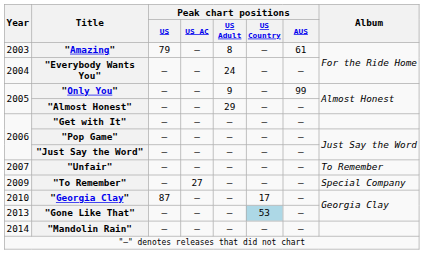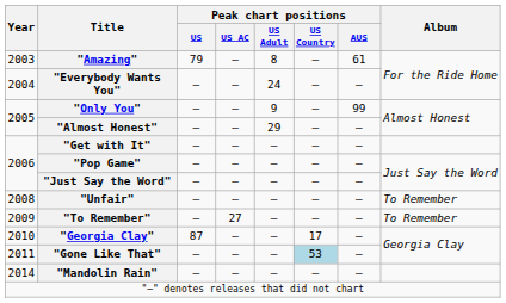"Unfair" | Year: 2007 -> 2008
"To Remember" | Album: Special Company -> To Remember
"Gone Like That" | Year: 2013 -> 2011
